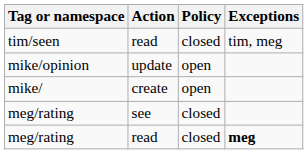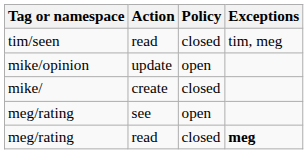mike/ | Policy: open -> closed
meg/rating / see | Policy: closed -> open
